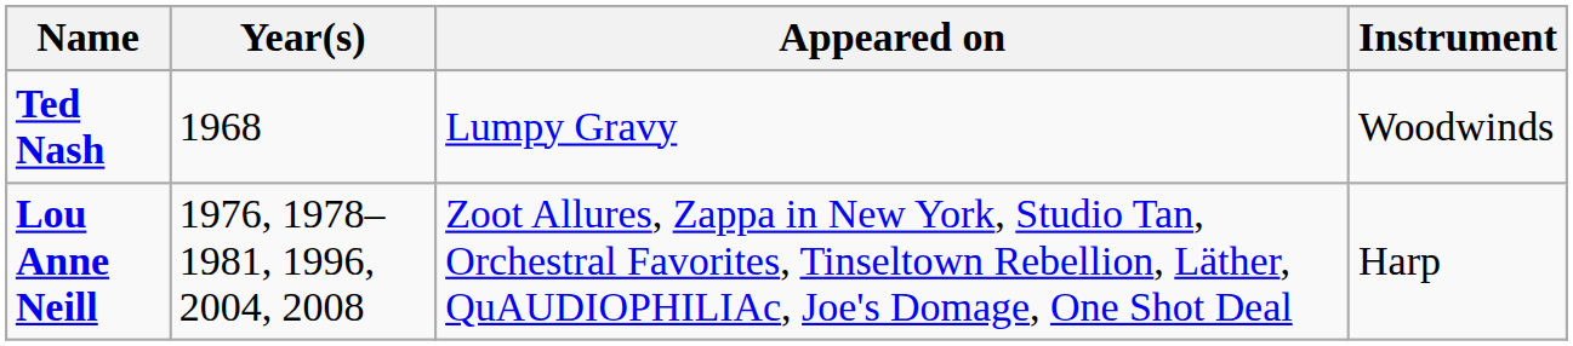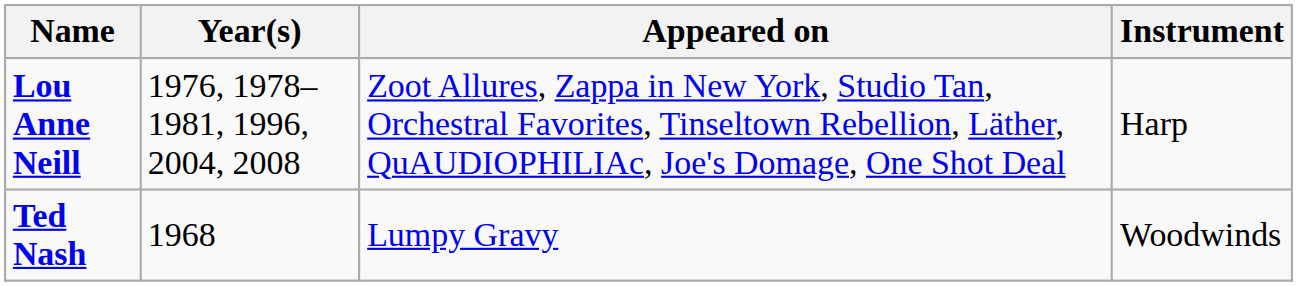rows swapped: Ted Nash <-> Lou Anne Neill
